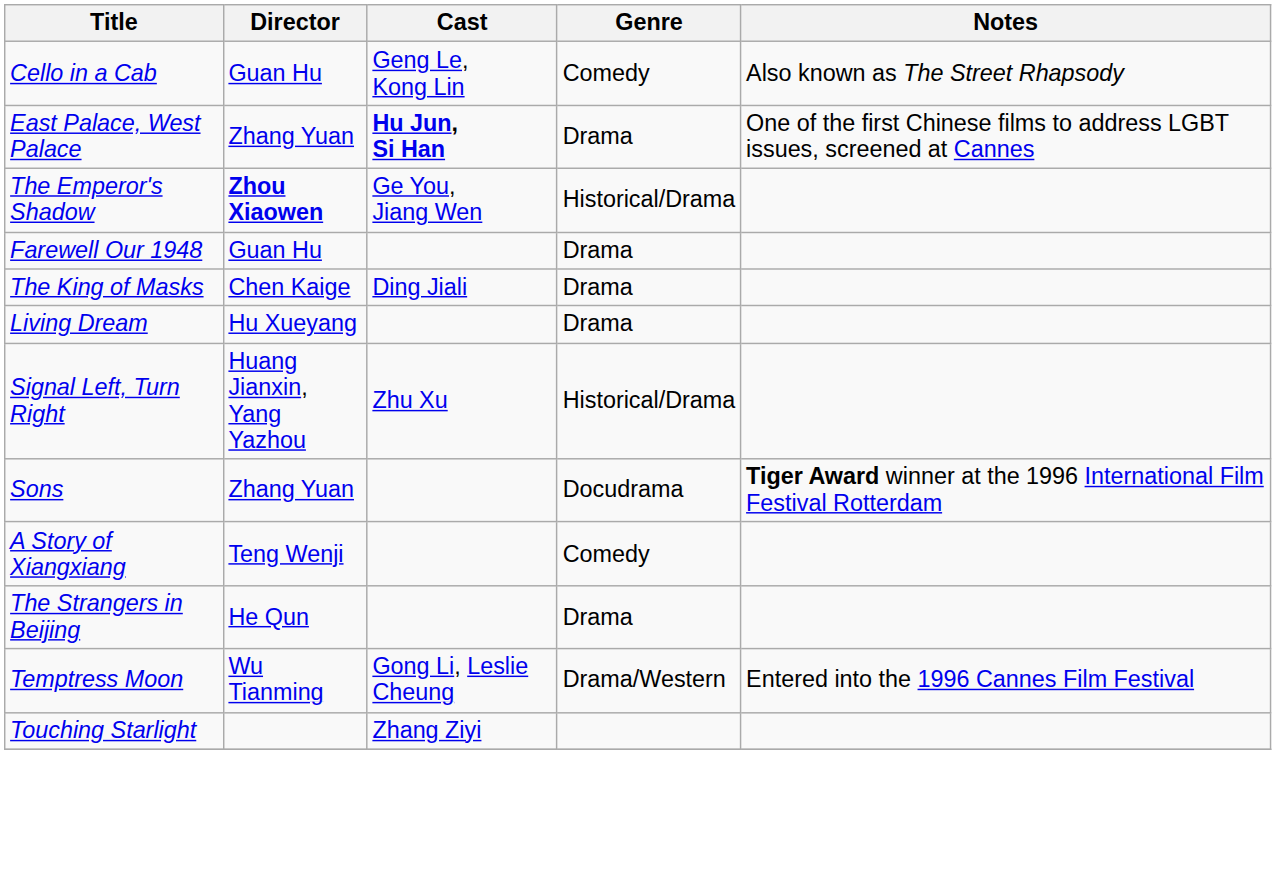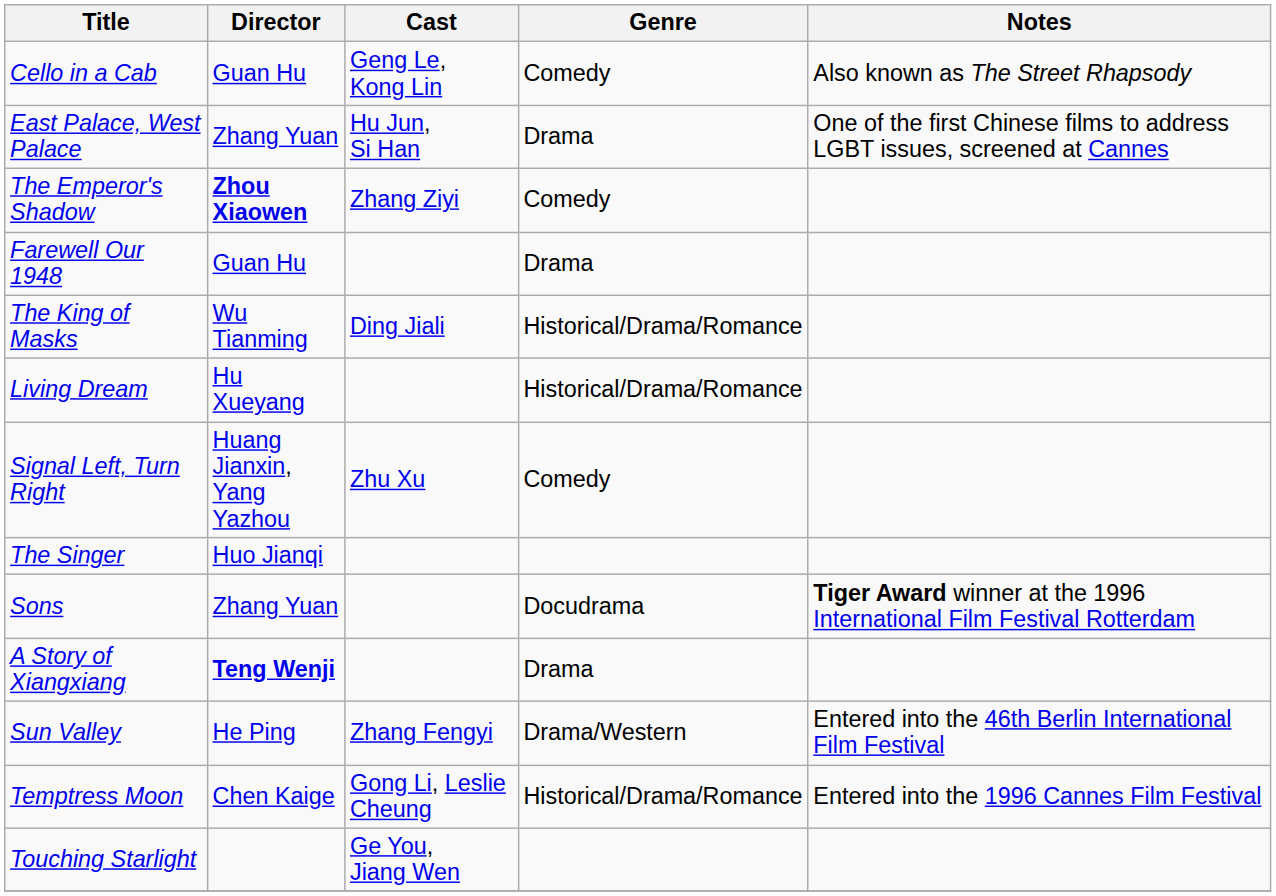East Palace, West Palace | Cast: bold -> normal
The Emperor's Shadow | Cast: Ge You, Jiang Wen -> Zhang Ziyi
The Emperor's Shadow | Genre: Historical/Drama -> Comedy
The King of Masks | Director: Chen Kaige -> Wu Tianming
The King of Masks | Genre: Drama -> Historical/Drama/Romance
Living Dream | Genre: Drama -> Historical/Drama/Romance
Signal Left, Turn Right | Genre: Historical/Drama -> Comedy
+ row: The Singer | Huo Jianqi
A Story of Xiangxiang | Director: normal -> bold
A Story of Xiangxiang | Genre: Comedy -> Drama
- row: The Strangers in Beijing | He Qun | Drama
+ row: Sun Valley | He Ping | Zhang Fengyi | Drama/Western | Entered into the 46th Berlin International Film Festival
Temptress Moon | Director: Wu Tianming -> Chen Kaige
Temptress Moon | Genre: Drama/Western -> Historical/Drama/Romance
Touching Starlight | Cast: Zhang Ziyi -> Ge You, Jiang Wen
